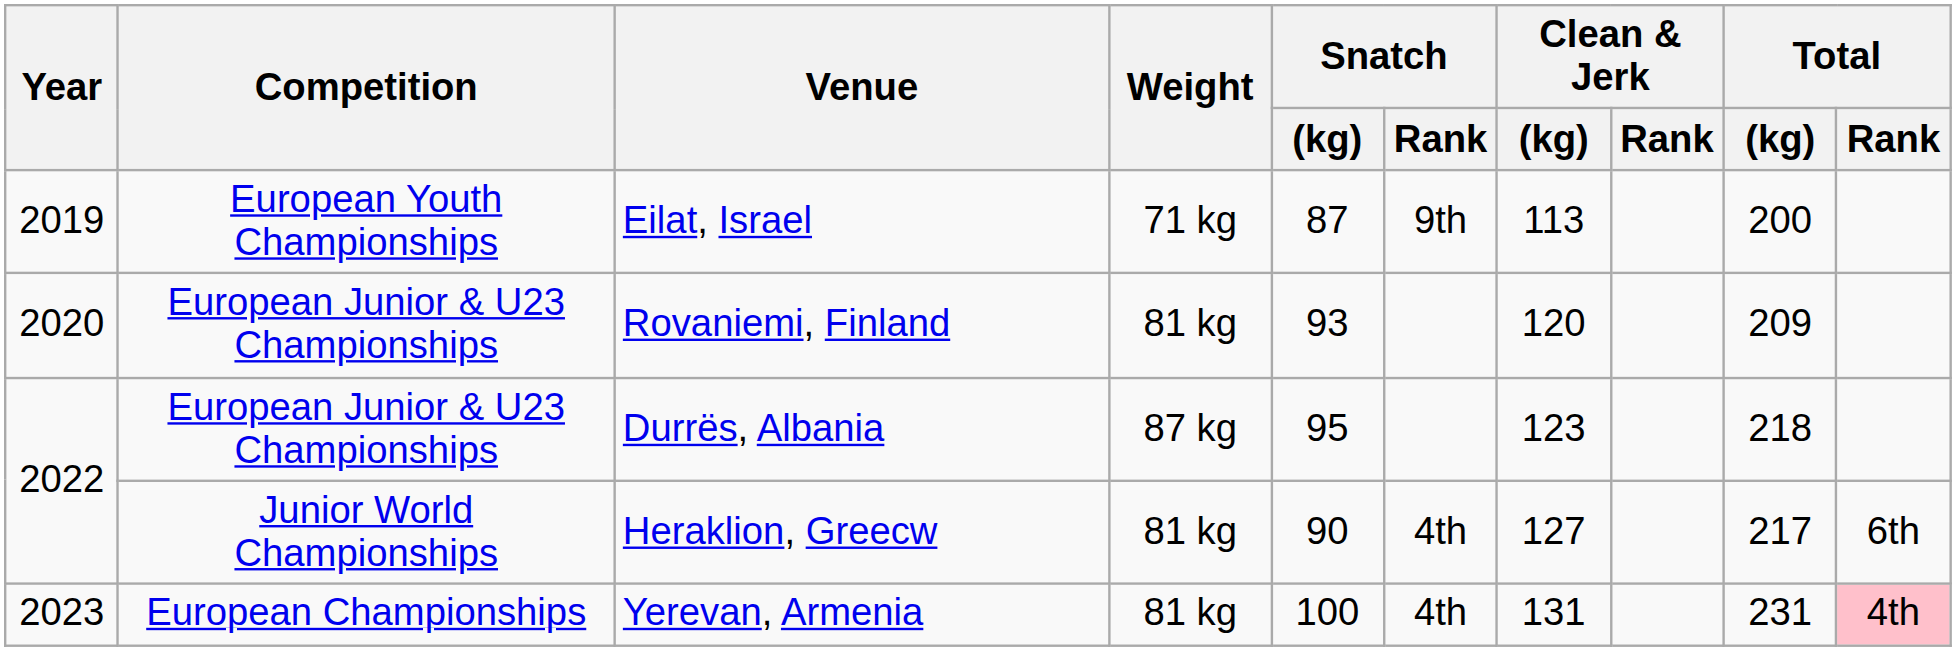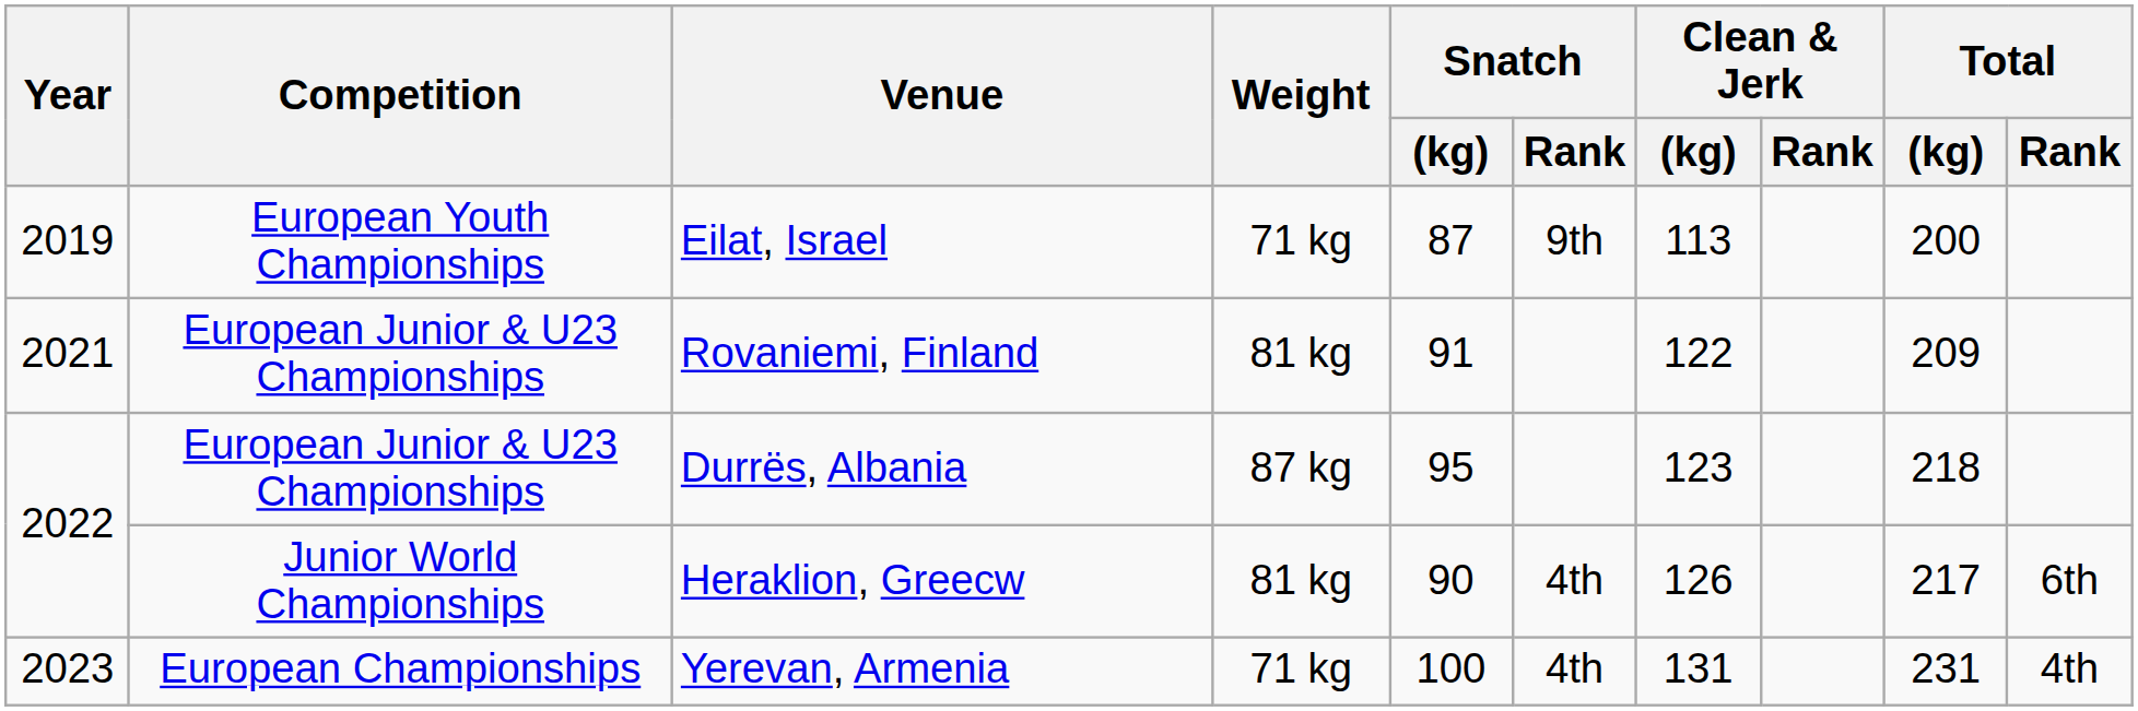Rovaniemi, Finland | Year: 2020 -> 2021
Rovaniemi, Finland | Snatch / (kg): 93 -> 91
Rovaniemi, Finland | Clean & Jerk / (kg): 120 -> 122
Heraklion, Greecw | Clean & Jerk / (kg): 127 -> 126
Yerevan, Armenia | Weight: 81 kg -> 71 kg
Yerevan, Armenia | Total / Rank: pink background -> no background
